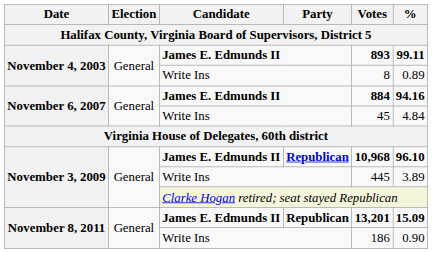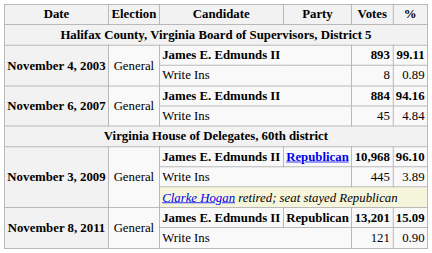November 8, 2011 / Write Ins | Votes: 186 -> 121
